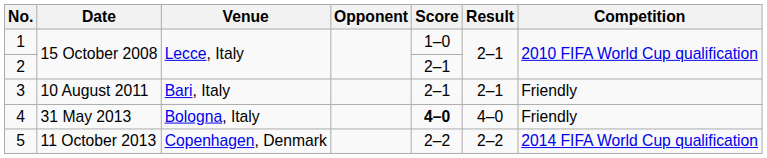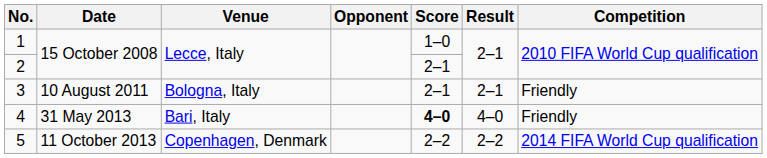3 | Venue: Bari, Italy -> Bologna, Italy
4 | Venue: Bologna, Italy -> Bari, Italy
